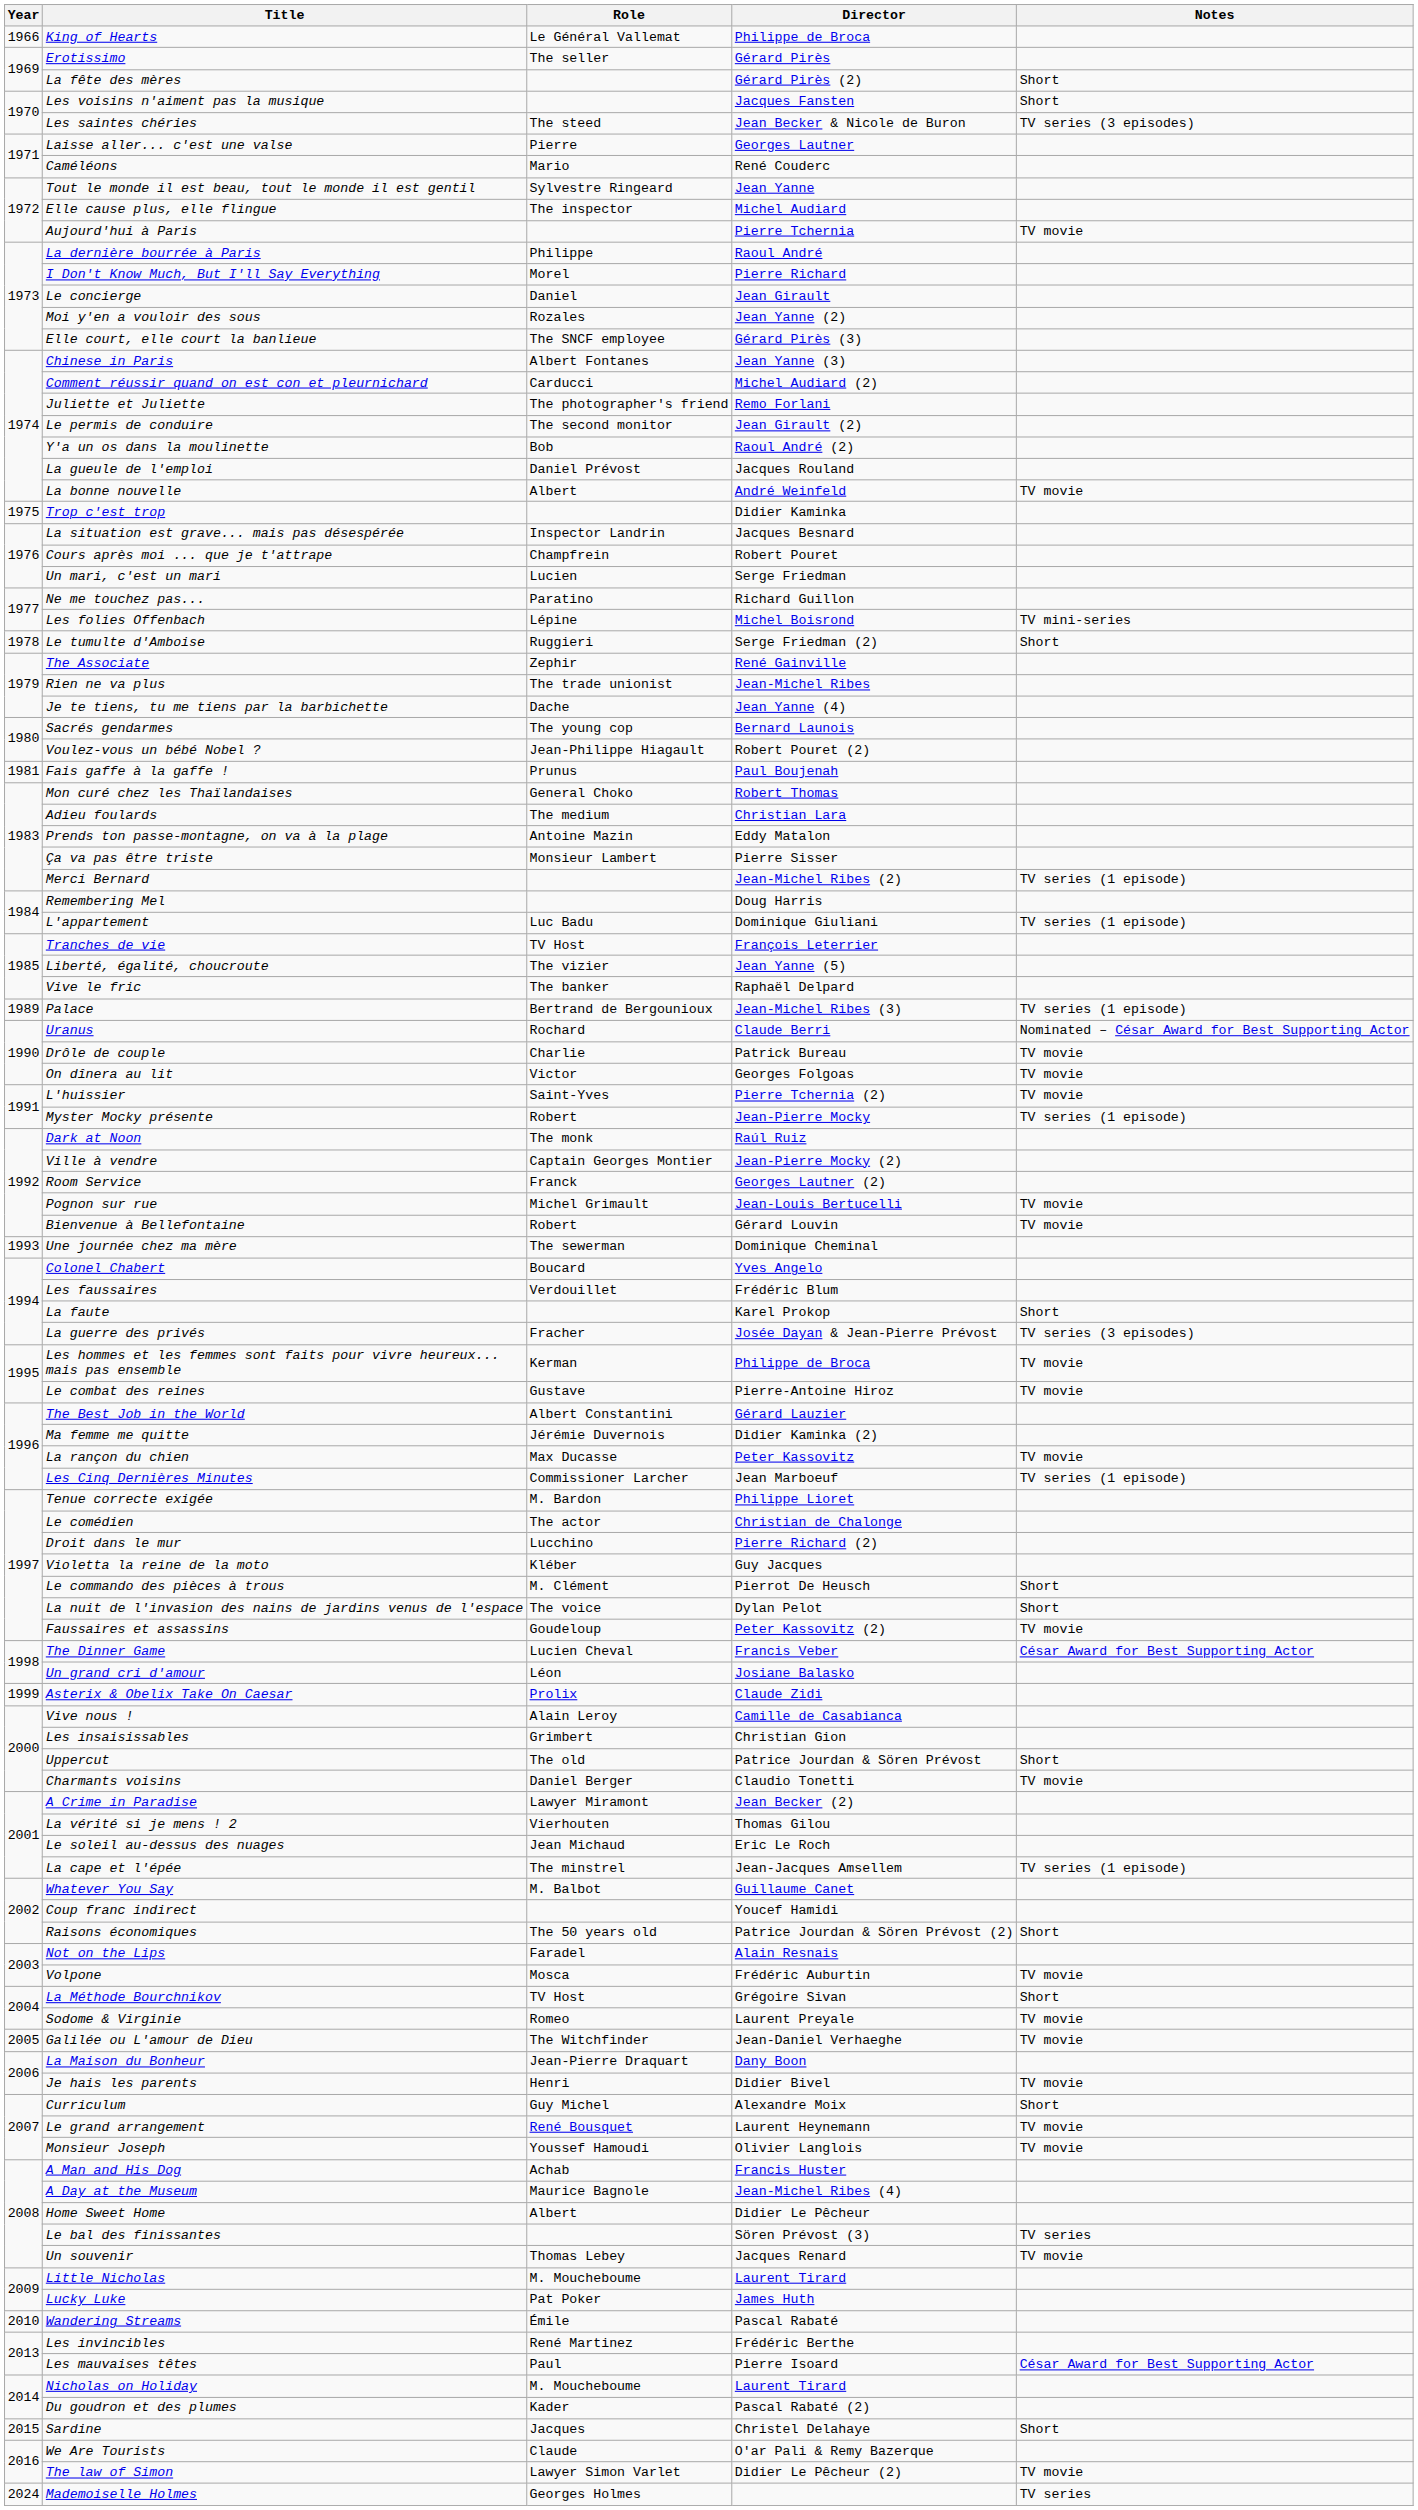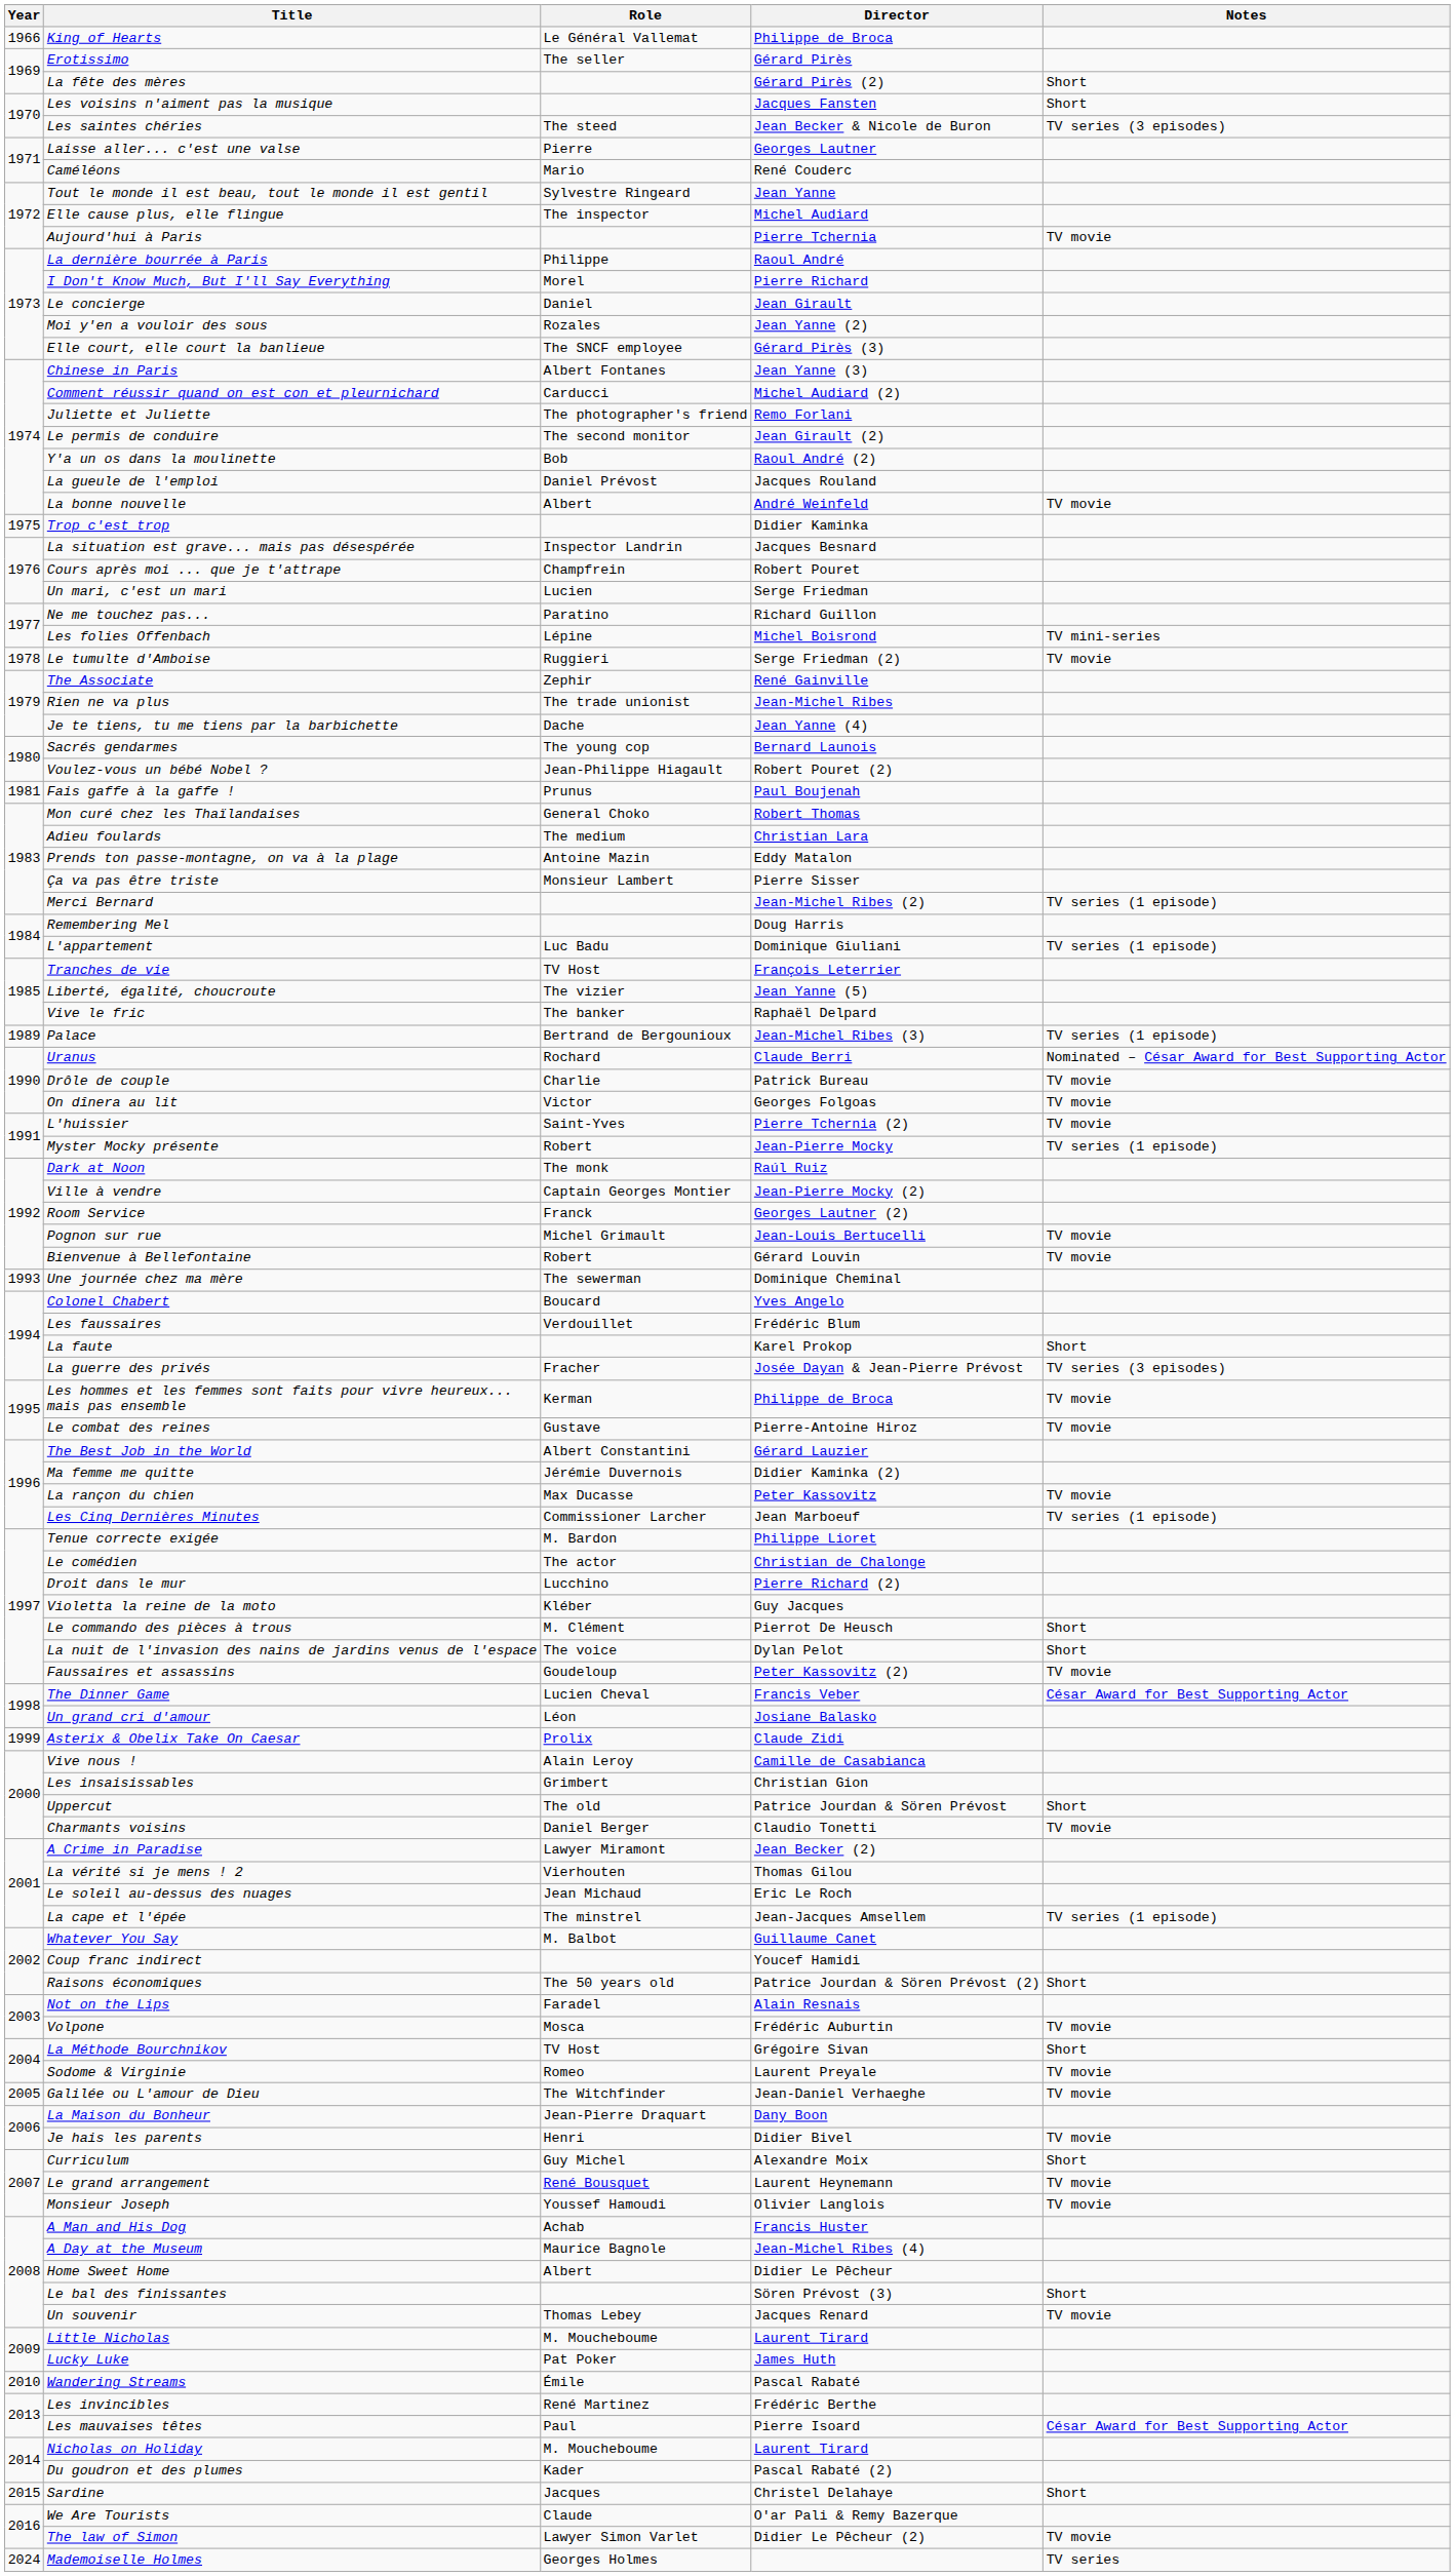Le tumulte d'Amboise | Notes: Short -> TV movie
Le bal des finissantes | Notes: TV series -> Short
